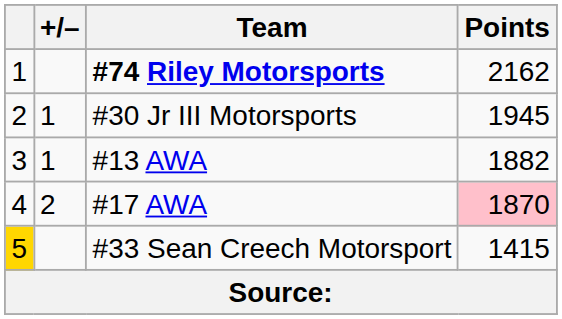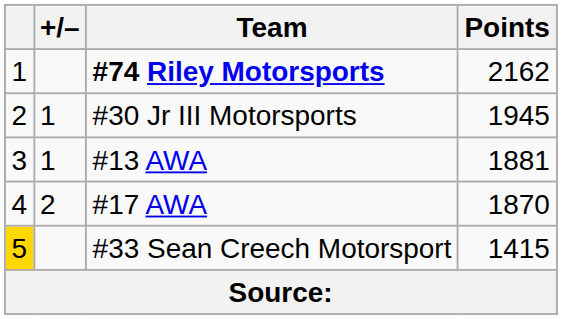#13 AWA | Points: 1882 -> 1881
#17 AWA | Points: pink background -> no background
